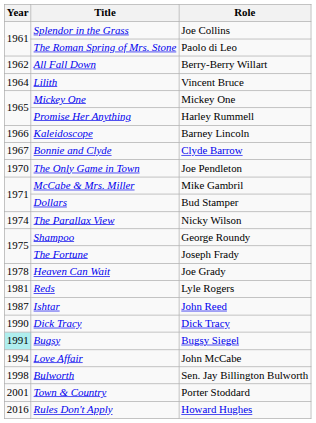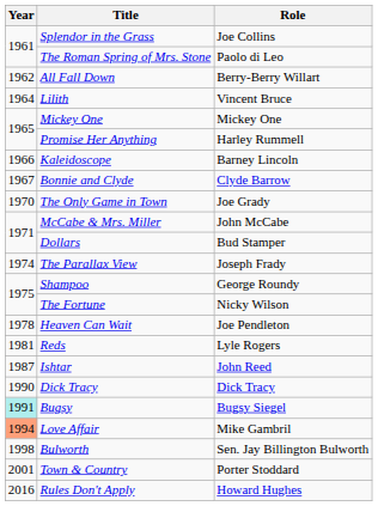The Only Game in Town | Role: Joe Pendleton -> Joe Grady
McCabe & Mrs. Miller | Role: Mike Gambril -> John McCabe
The Parallax View | Role: Nicky Wilson -> Joseph Frady
The Fortune | Role: Joseph Frady -> Nicky Wilson
Heaven Can Wait | Role: Joe Grady -> Joe Pendleton
Love Affair | Year: no background -> lightsalmon background
Love Affair | Role: John McCabe -> Mike Gambril
